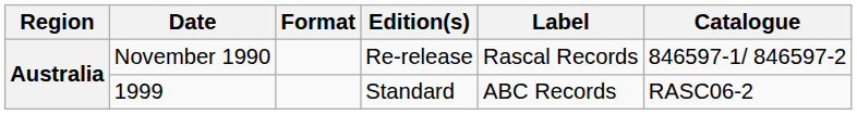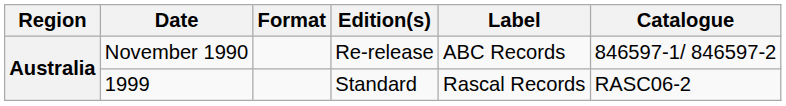November 1990 | Label: Rascal Records -> ABC Records
1999 | Label: ABC Records -> Rascal Records
